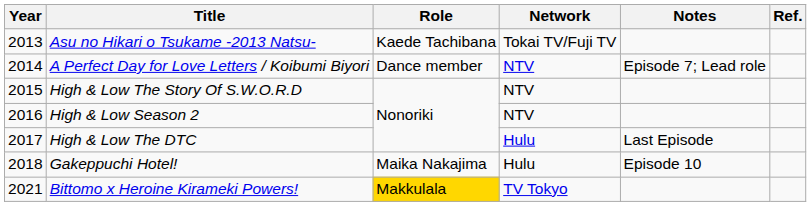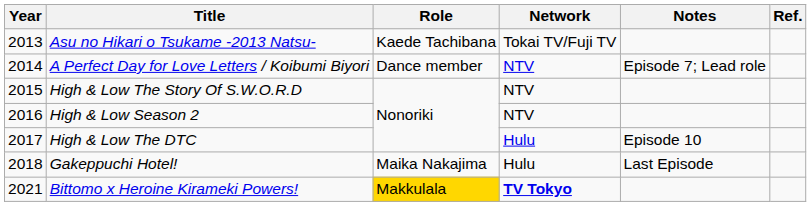High & Low The DTC | Notes: Last Episode -> Episode 10
Gakeppuchi Hotel! | Notes: Episode 10 -> Last Episode
Bittomo x Heroine Kirameki Powers! | Network: normal -> bold
